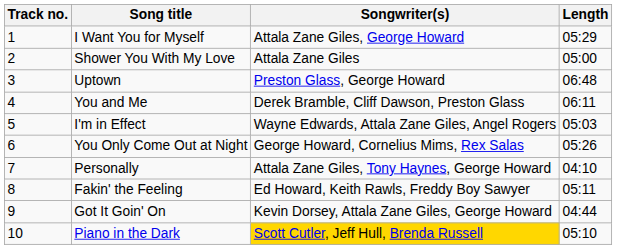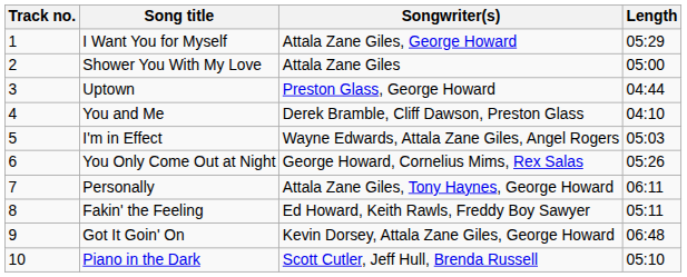Uptown | Length: 06:48 -> 04:44
You and Me | Length: 06:11 -> 04:10
Personally | Length: 04:10 -> 06:11
Got It Goin' On | Length: 04:44 -> 06:48
Piano in the Dark | Songwriter(s): gold background -> no background
